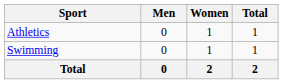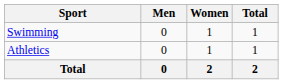rows swapped: Athletics <-> Swimming
